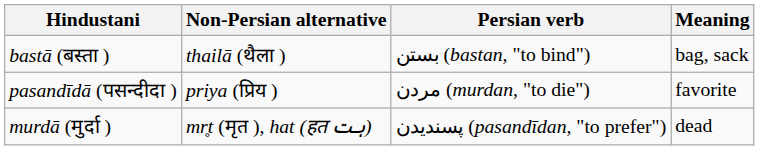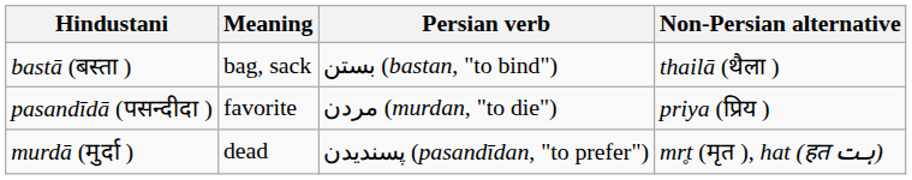columns swapped: Meaning <-> Non-Persian alternative
